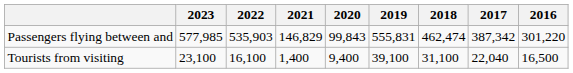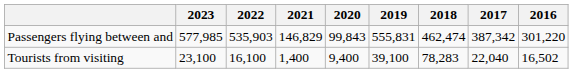Tourists from visiting | 2018: 31,100 -> 78,283
Tourists from visiting | 2016: 16,500 -> 16,502
